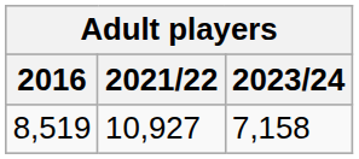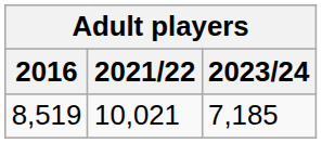8,519 | 2021/22: 10,927 -> 10,021
8,519 | 2023/24: 7,158 -> 7,185
